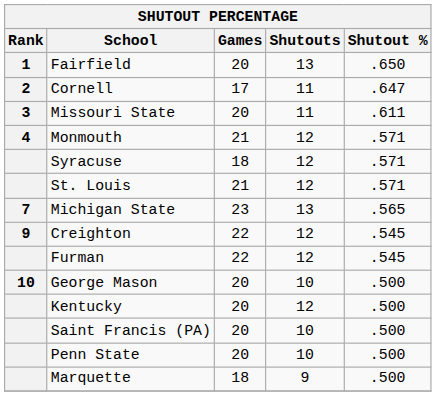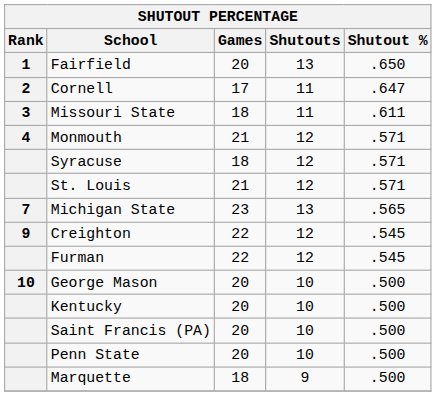Missouri State | Games: 20 -> 18
Kentucky | Shutouts: 12 -> 10
